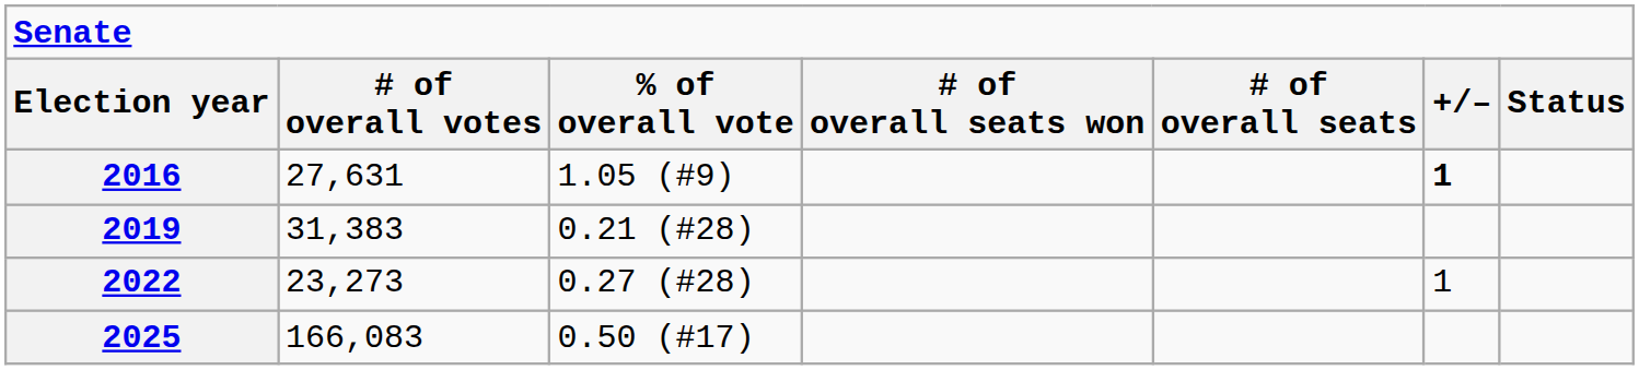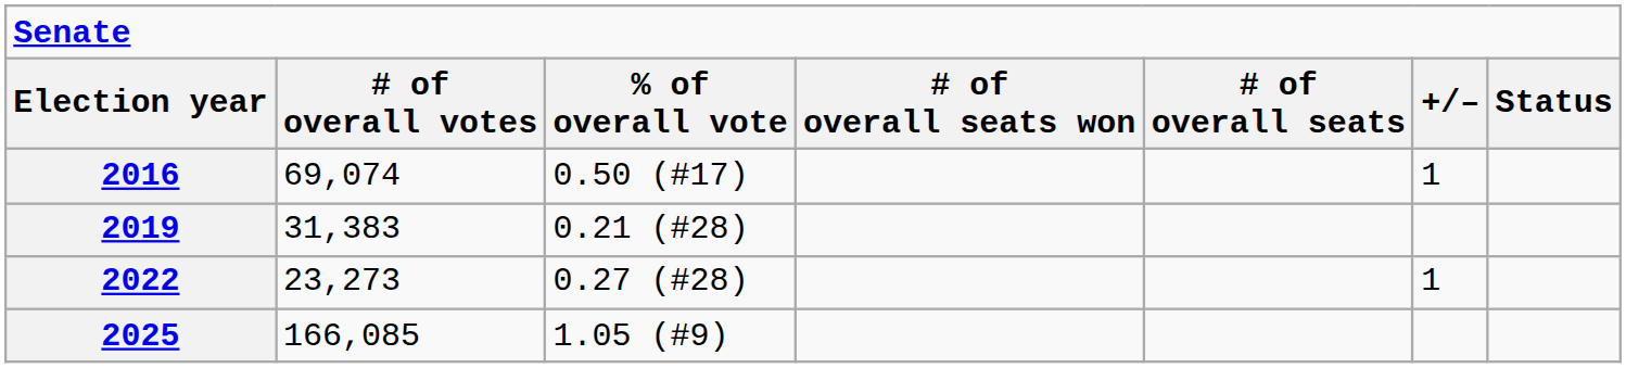2016 | # of overall votes: 27,631 -> 69,074
2016 | % of overall vote: 1.05 (#9) -> 0.50 (#17)
2016 | +/–: bold -> normal
2025 | # of overall votes: 166,083 -> 166,085
2025 | % of overall vote: 0.50 (#17) -> 1.05 (#9)
